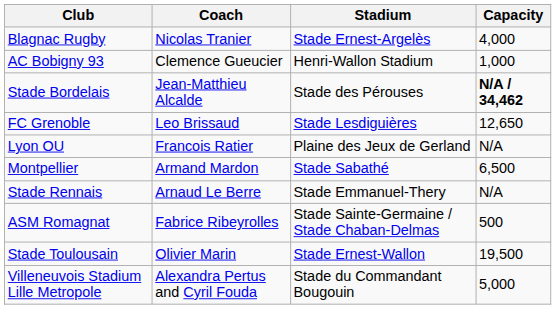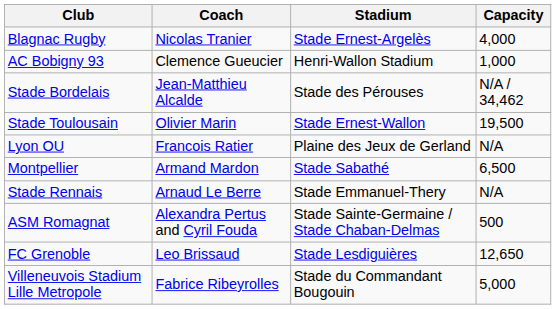Stade Bordelais | Capacity: bold -> normal
rows swapped: FC Grenoble <-> Stade Toulousain
ASM Romagnat | Coach: Fabrice Ribeyrolles -> Alexandra Pertus and Cyril Fouda
Villeneuvois Stadium Lille Metropole | Coach: Alexandra Pertus and Cyril Fouda -> Fabrice Ribeyrolles
